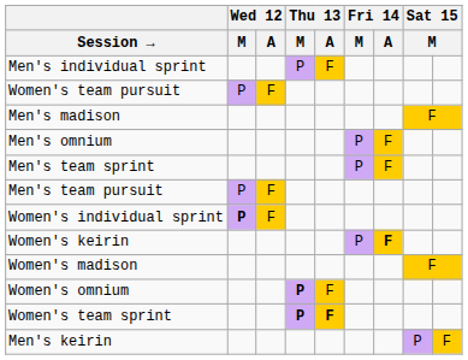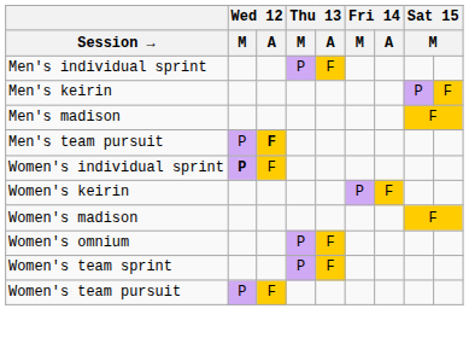rows swapped: Men's keirin <-> Women's team pursuit
- row: Men's omnium | P | F
- row: Men's team sprint | P | F
Men's team pursuit | Wed 12 / A: normal -> bold
Women's keirin | Fri 14 / A: bold -> normal
Women's omnium | Thu 13 / M: bold -> normal
Women's team sprint | Thu 13 / M: bold -> normal
Women's team sprint | Thu 13 / A: bold -> normal
